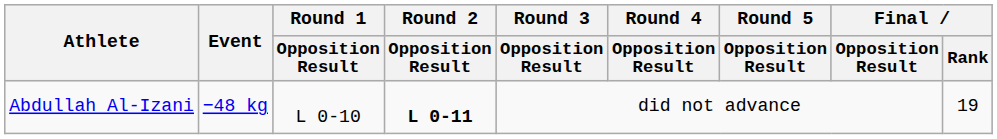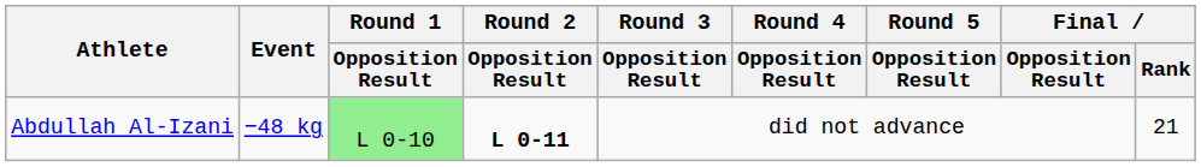Abdullah Al-Izani | Round 1 / Opposition Result: no background -> lightgreen background
Abdullah Al-Izani | Final / Rank: 19 -> 21
